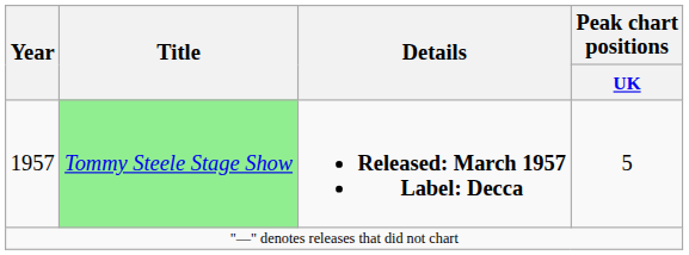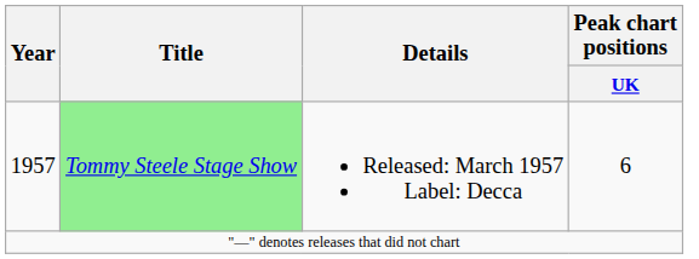1957 | Details: bold -> normal
1957 | Peak chart positions / UK: 5 -> 6
